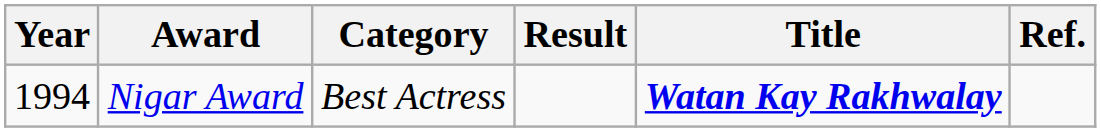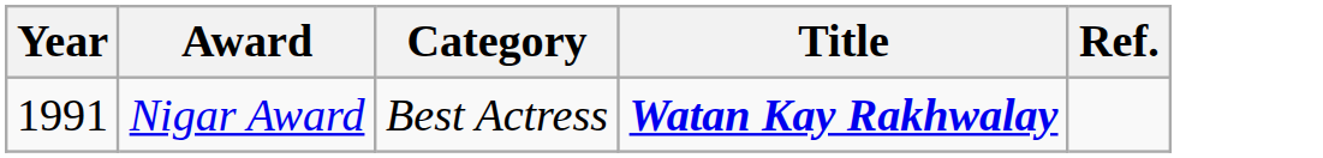- column: Result
Nigar Award | Year: 1994 -> 1991
